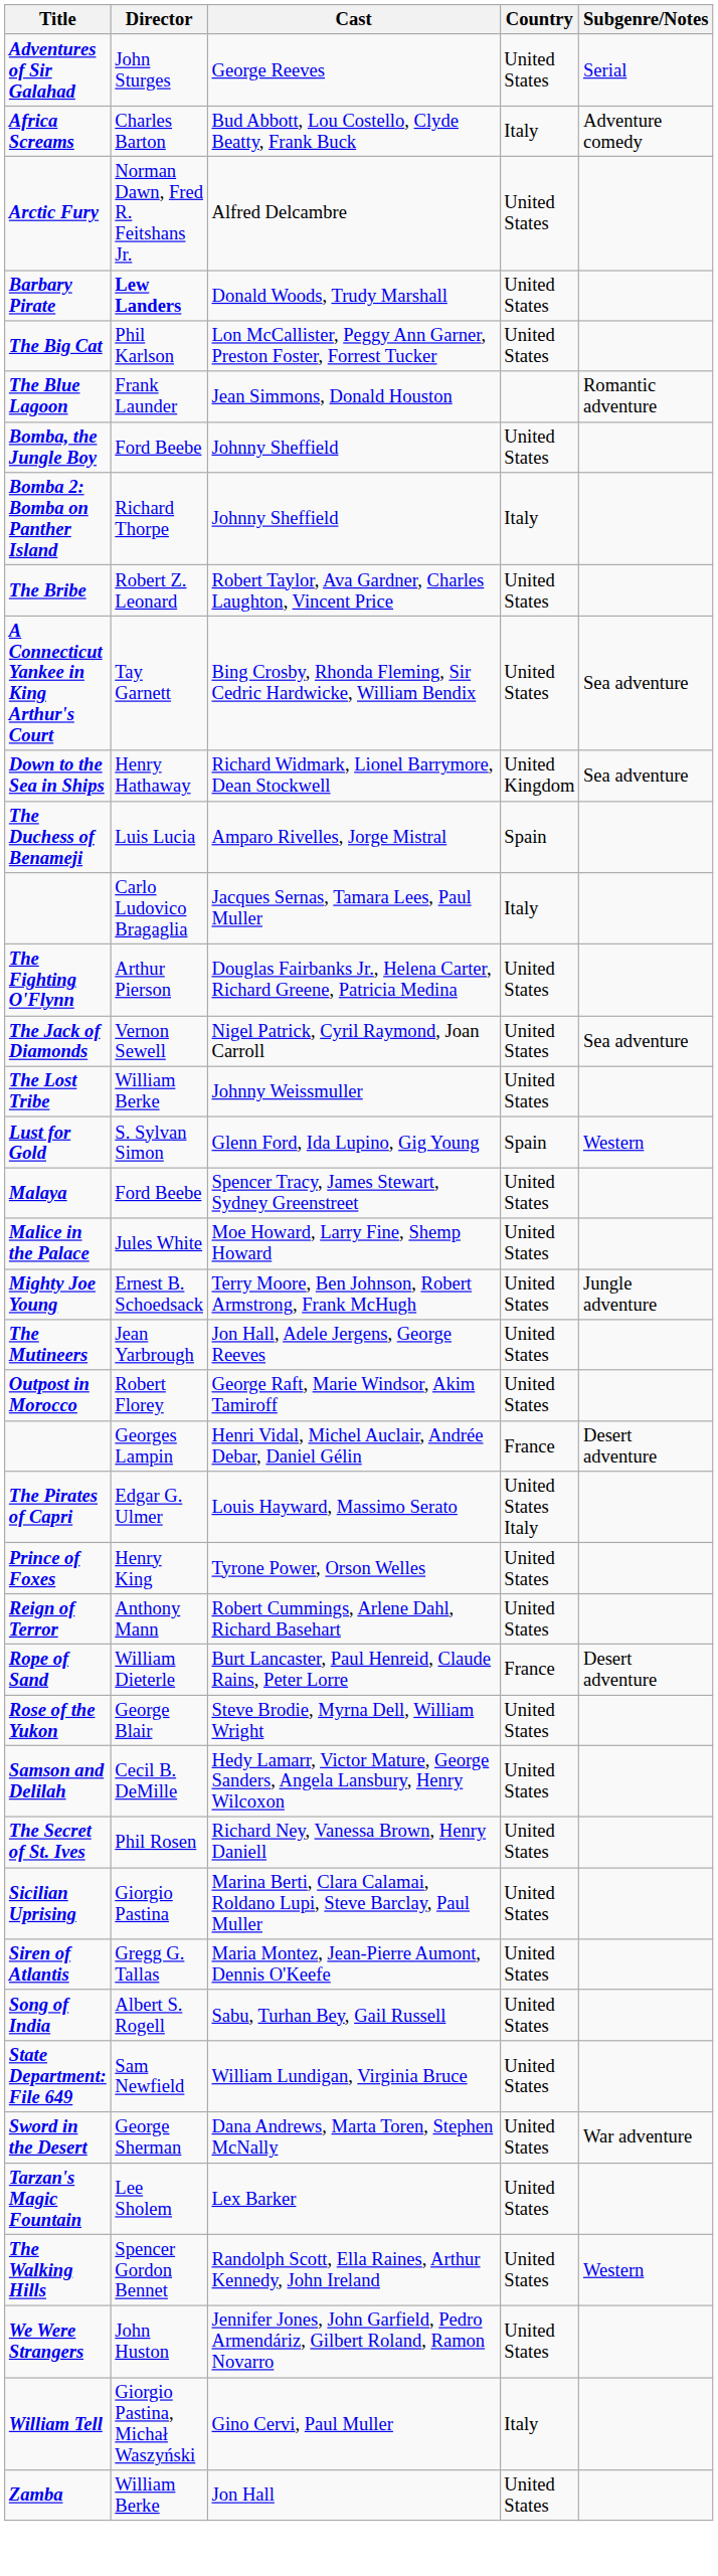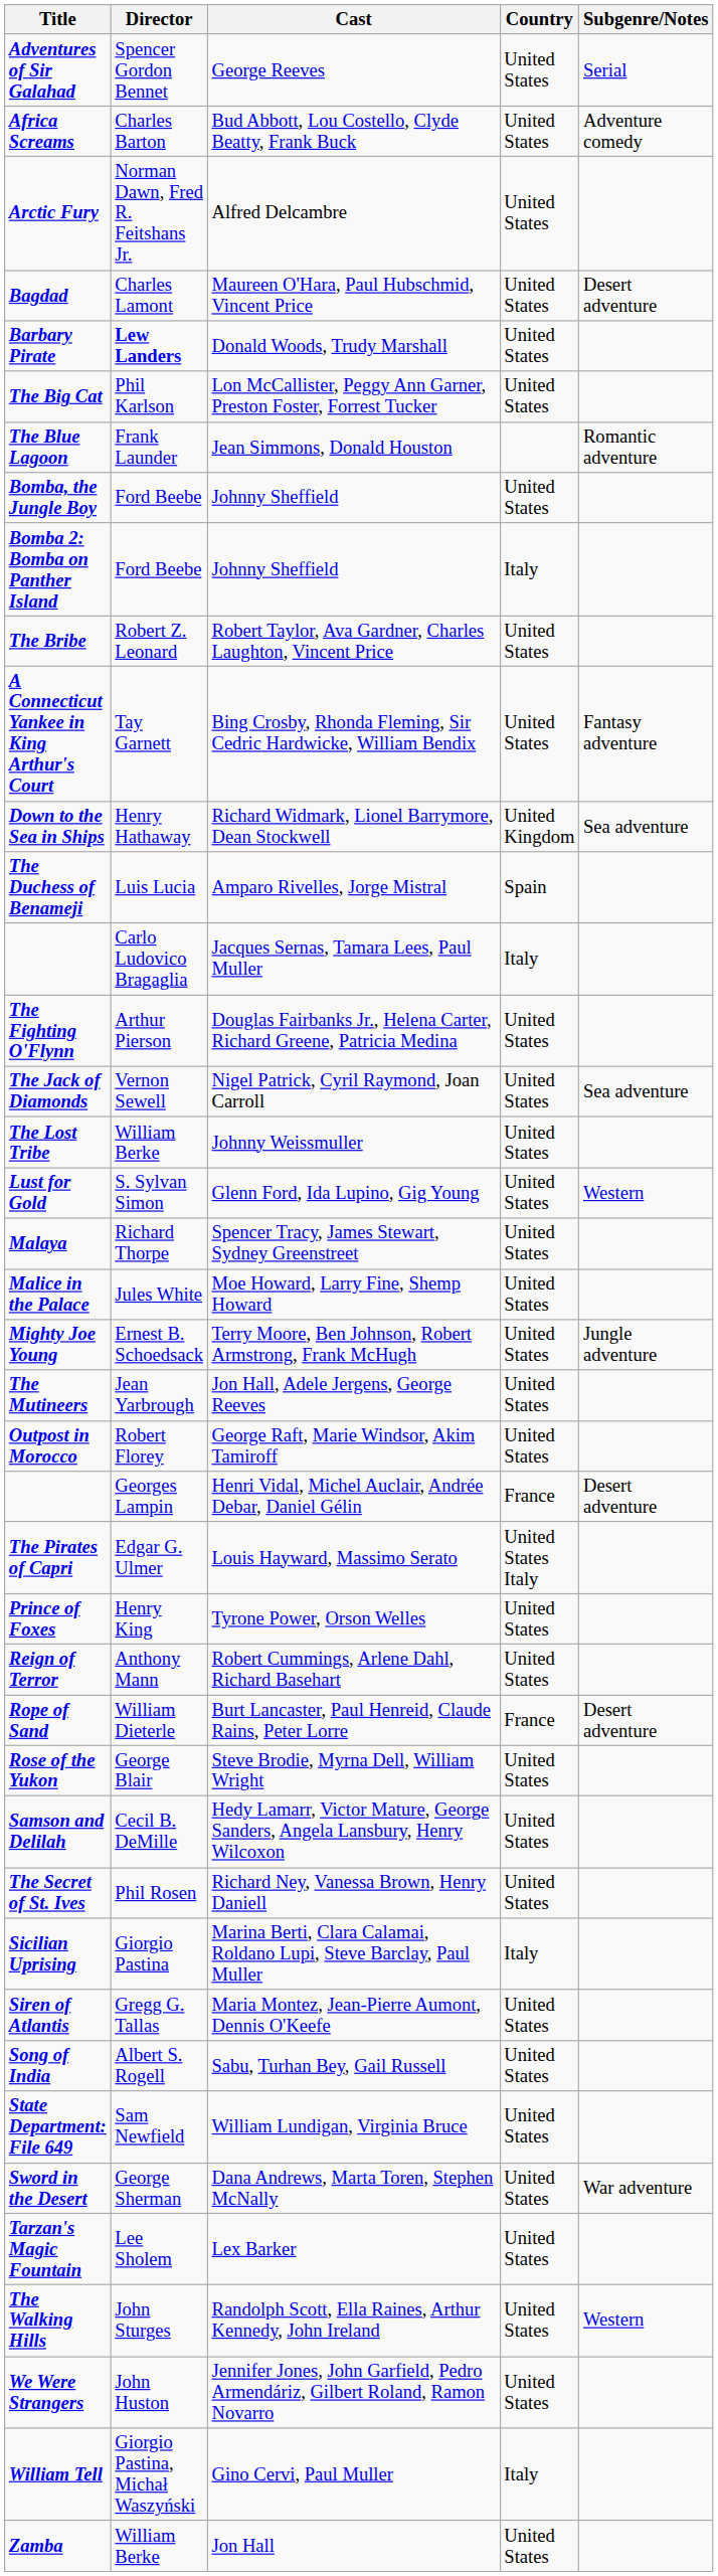Adventures of Sir Galahad | Director: John Sturges -> Spencer Gordon Bennet
Africa Screams | Country: Italy -> United States
+ row: Bagdad | Charles Lamont | Maureen O'Hara, Paul Hubschmid, Vincent Price | United States | Desert adventure
Bomba 2: Bomba on Panther Island | Director: Richard Thorpe -> Ford Beebe
A Connecticut Yankee in King Arthur's Court | Subgenre/Notes: Sea adventure -> Fantasy adventure
Lust for Gold | Country: Spain -> United States
Malaya | Director: Ford Beebe -> Richard Thorpe
Sicilian Uprising | Country: United States -> Italy
The Walking Hills | Director: Spencer Gordon Bennet -> John Sturges
